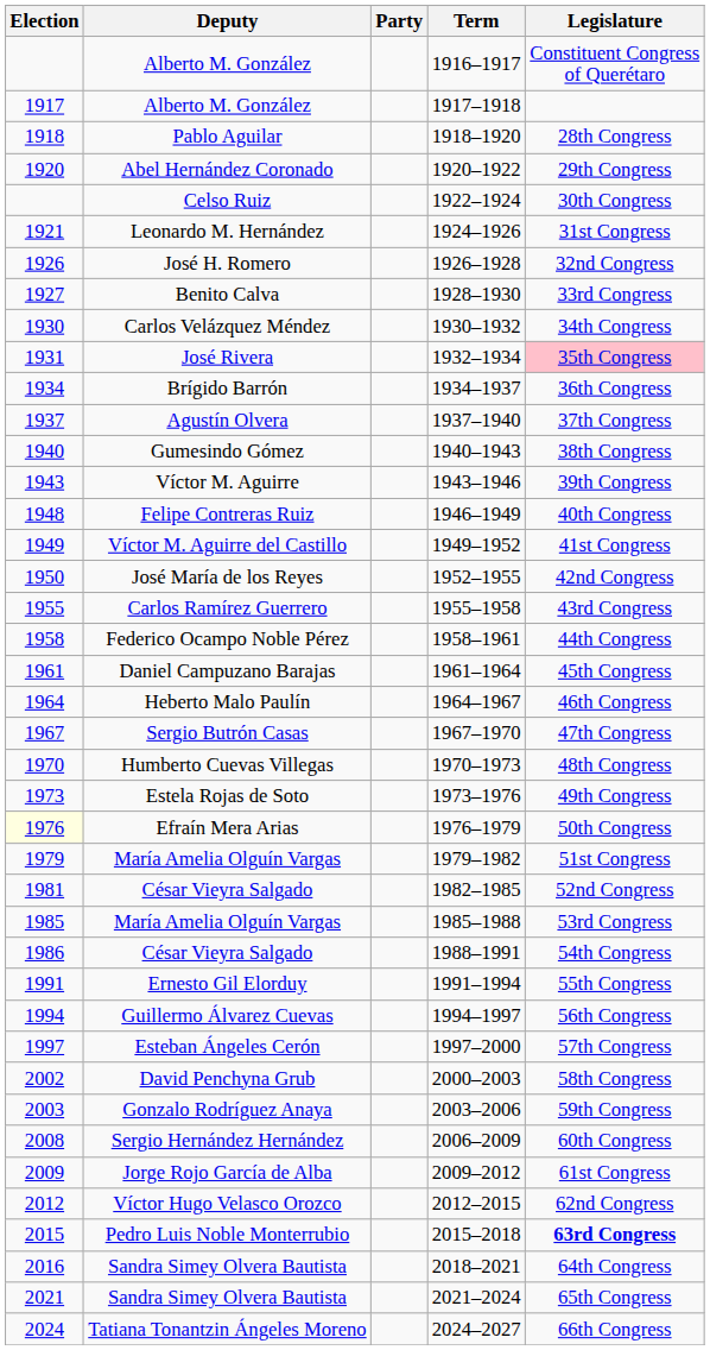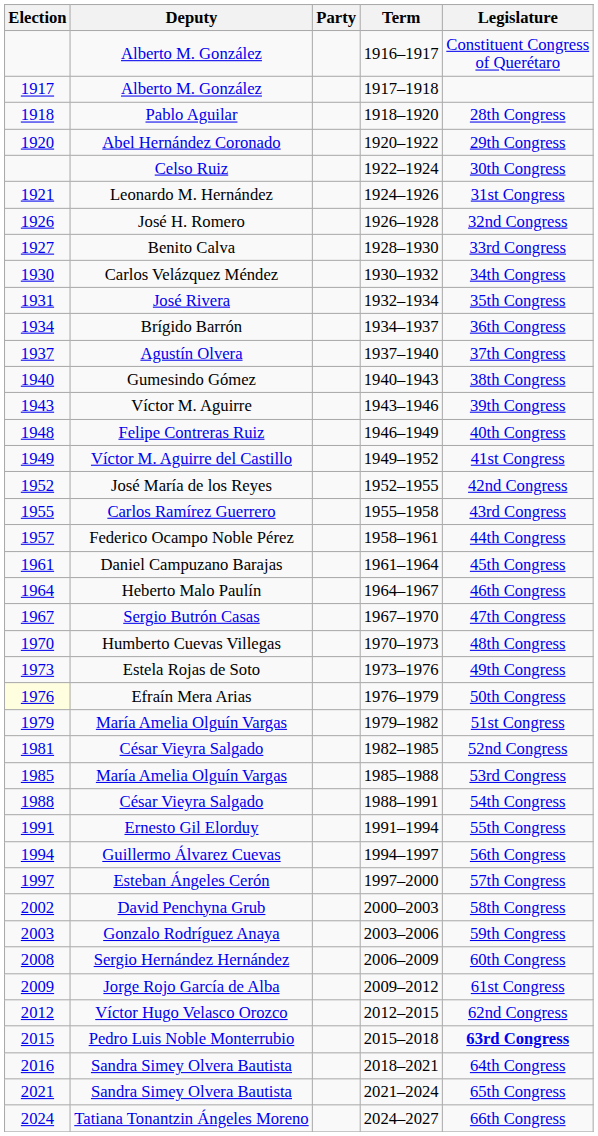José Rivera | Legislature: pink background -> no background
José María de los Reyes | Election: 1950 -> 1952
Federico Ocampo Noble Pérez | Election: 1958 -> 1957
César Vieyra Salgado / 1988–1991 | Election: 1986 -> 1988
